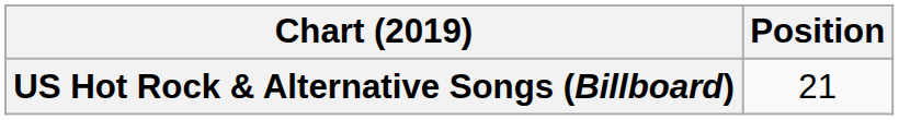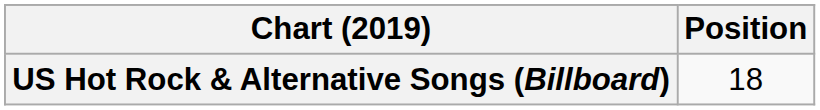US Hot Rock & Alternative Songs (Billboard) | Position: 21 -> 18
